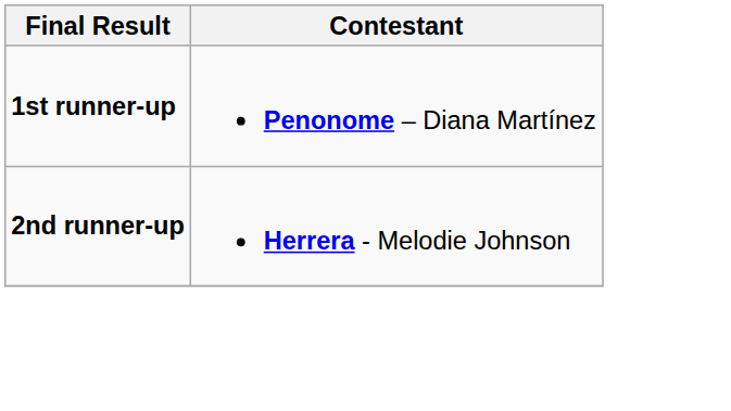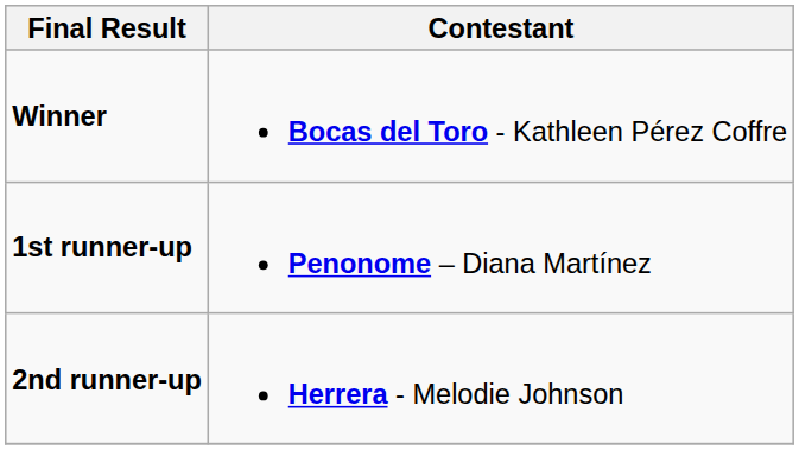+ row: Winner | Bocas del Toro - Kathleen Pérez Coffre
